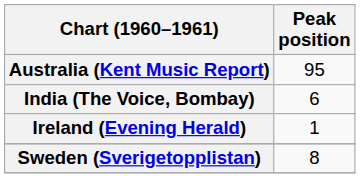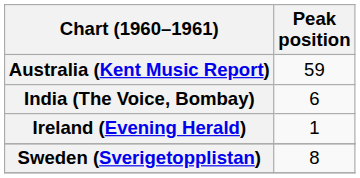Australia (Kent Music Report) | Peak position: 95 -> 59
